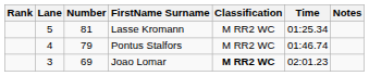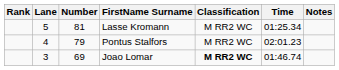Pontus Stalfors | Time: 01:46.74 -> 02:01.23
Joao Lomar | Time: 02:01.23 -> 01:46.74
